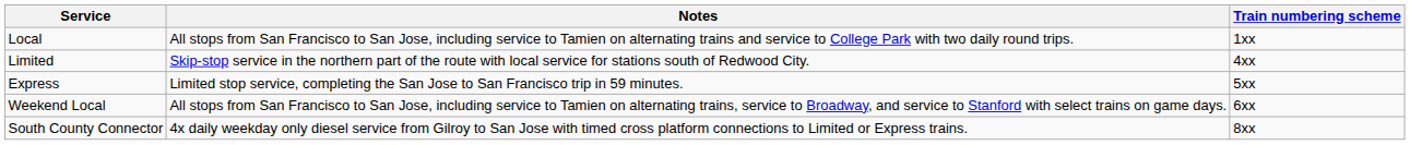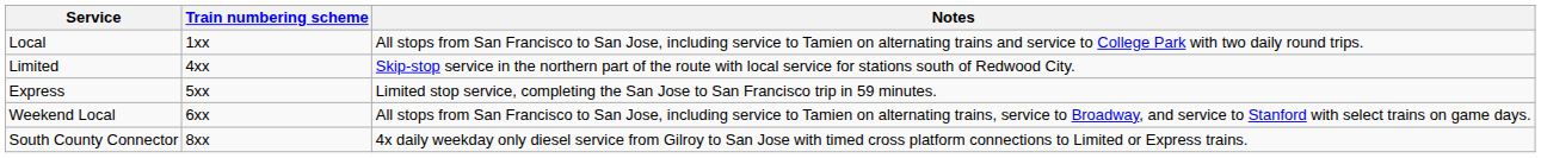columns swapped: Train numbering scheme <-> Notes
